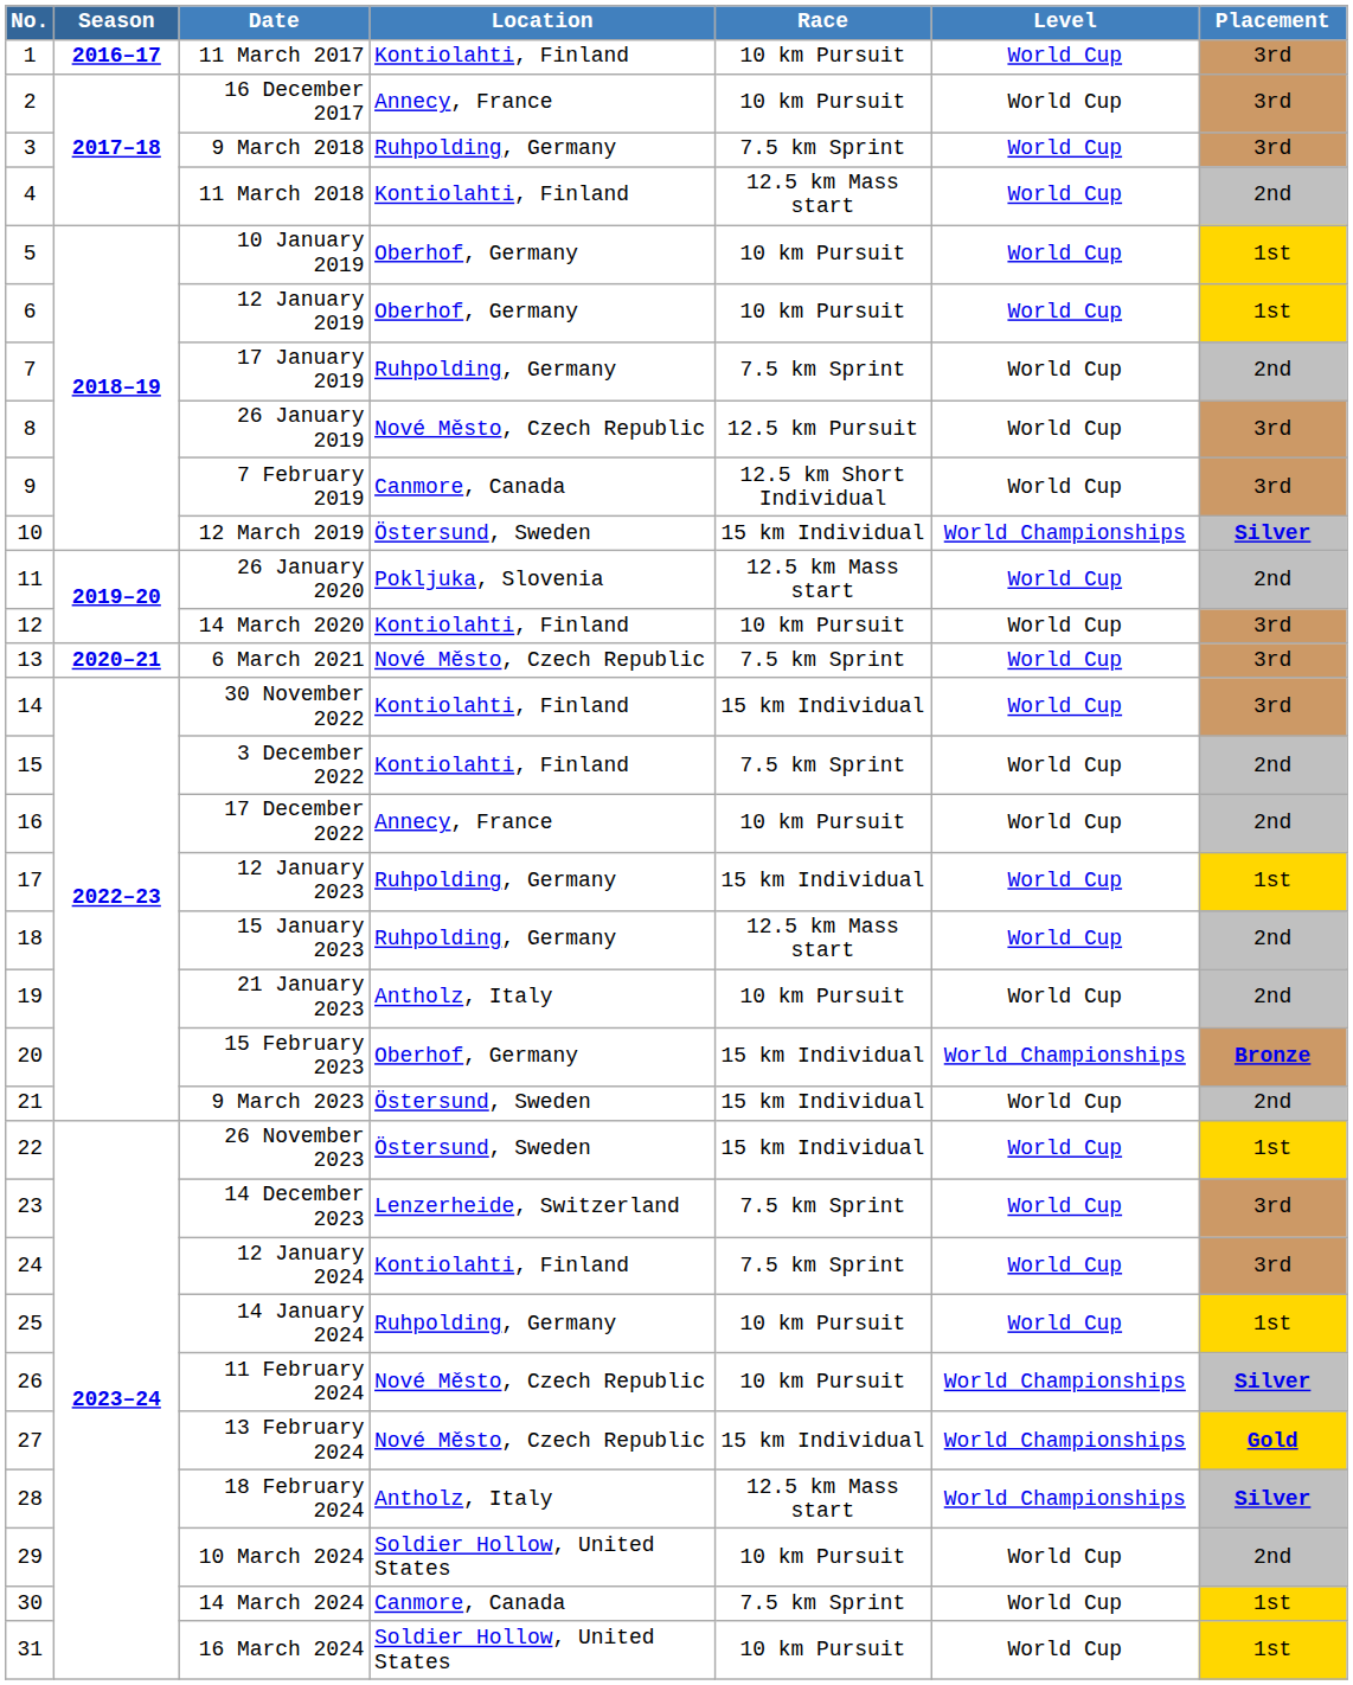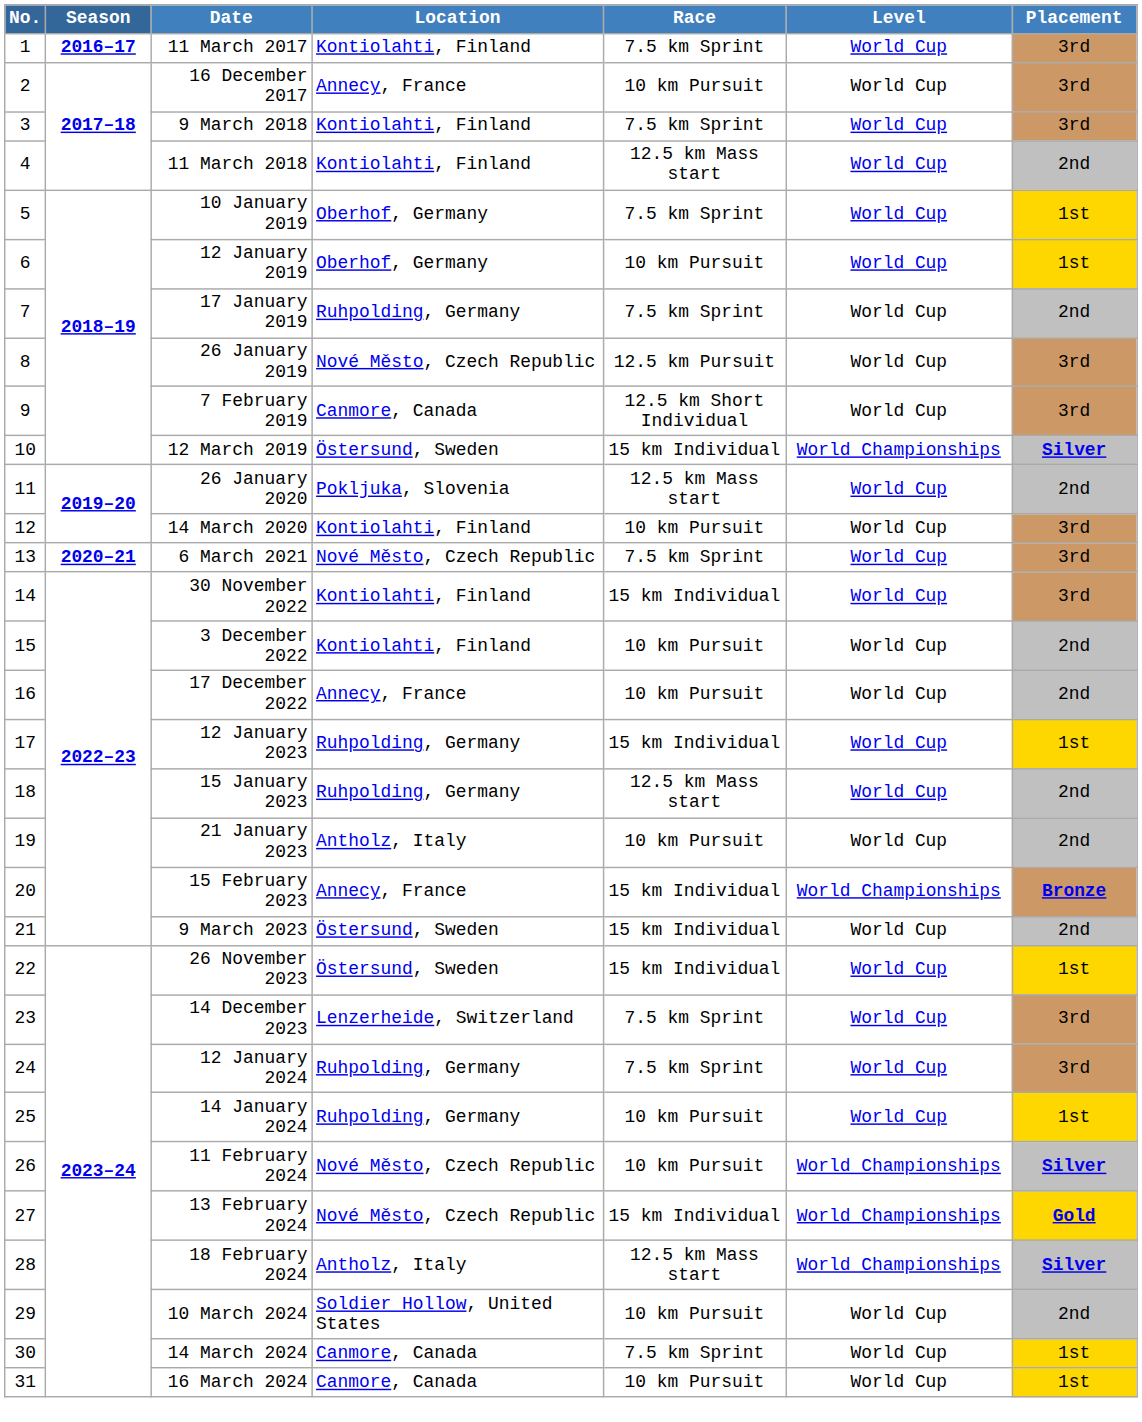11 March 2017 | Race: 10 km Pursuit -> 7.5 km Sprint
9 March 2018 | Location: Ruhpolding, Germany -> Kontiolahti, Finland
10 January 2019 | Race: 10 km Pursuit -> 7.5 km Sprint
3 December 2022 | Race: 7.5 km Sprint -> 10 km Pursuit
15 February 2023 | Location: Oberhof, Germany -> Annecy, France
12 January 2024 | Location: Kontiolahti, Finland -> Ruhpolding, Germany
16 March 2024 | Location: Soldier Hollow, United States -> Canmore, Canada
